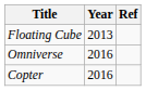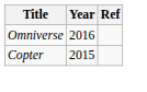- row: Floating Cube | 2013
Copter | Year: 2016 -> 2015
